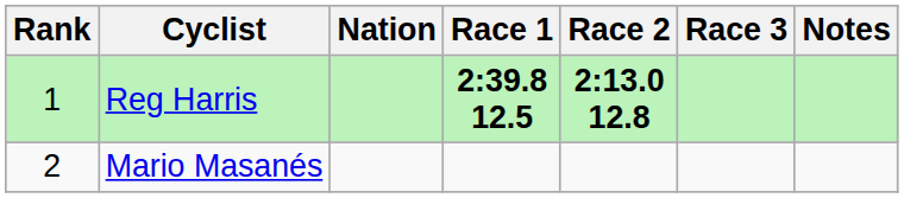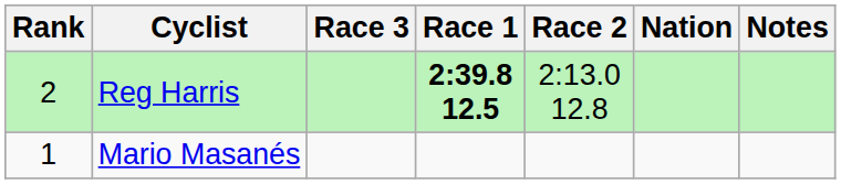columns swapped: Nation <-> Race 3
Reg Harris | Rank: 1 -> 2
Reg Harris | Race 2: bold -> normal
Mario Masanés | Rank: 2 -> 1
